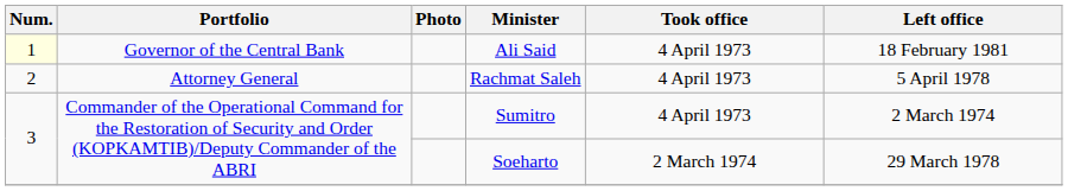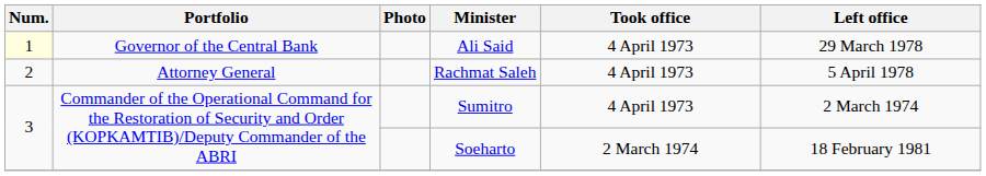Ali Said | Left office: 18 February 1981 -> 29 March 1978
Soeharto | Left office: 29 March 1978 -> 18 February 1981
